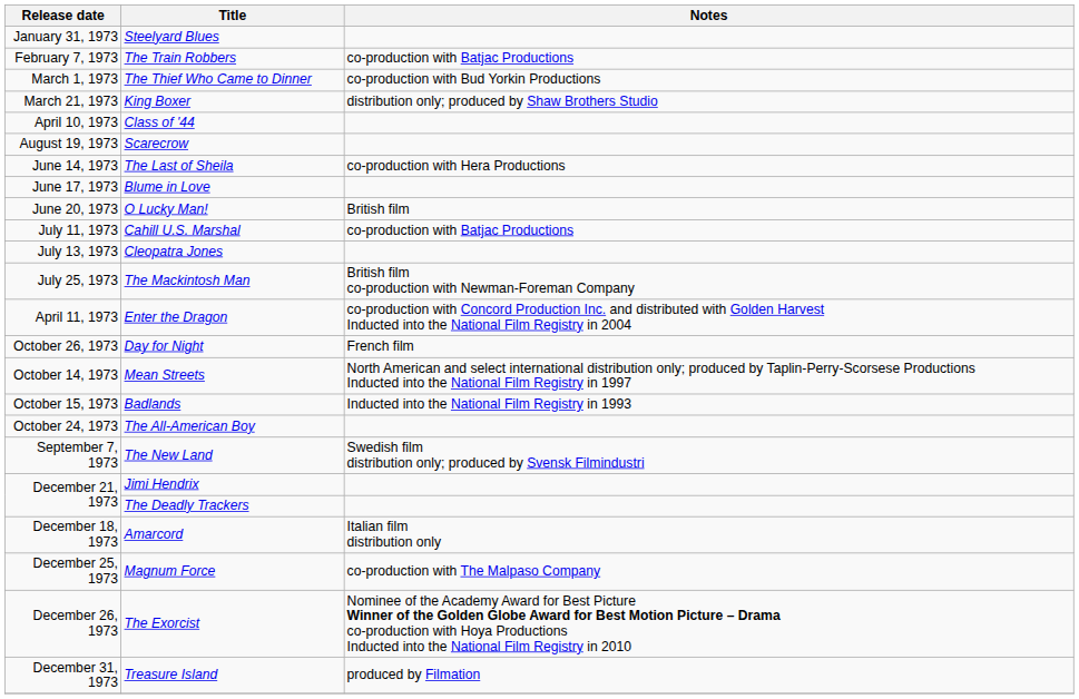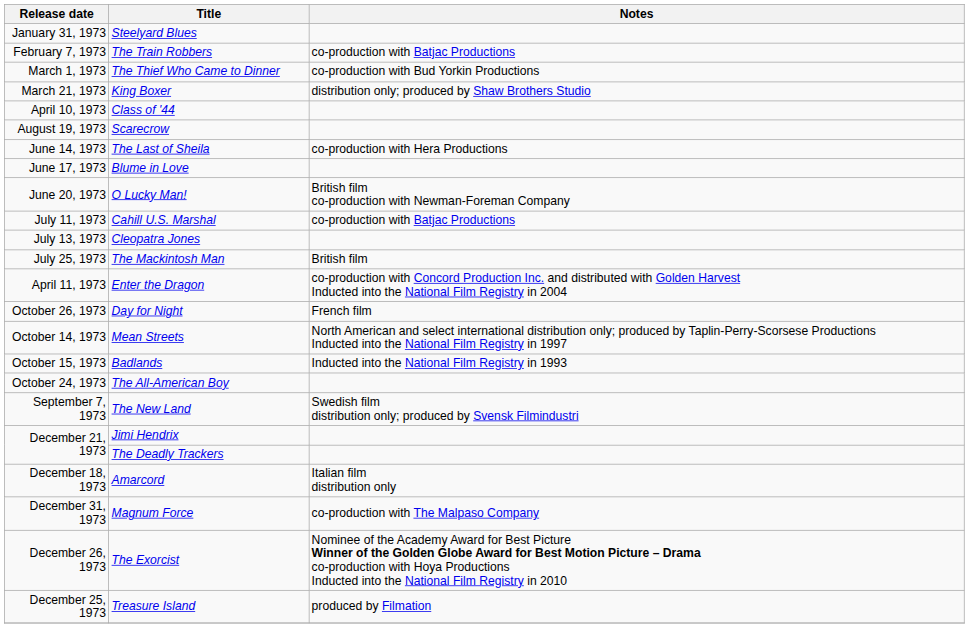O Lucky Man! | Notes: British film -> British film co-production with Newman-Foreman Company
The Mackintosh Man | Notes: British film co-production with Newman-Foreman Company -> British film
Magnum Force | Release date: December 25, 1973 -> December 31, 1973
Treasure Island | Release date: December 31, 1973 -> December 25, 1973
